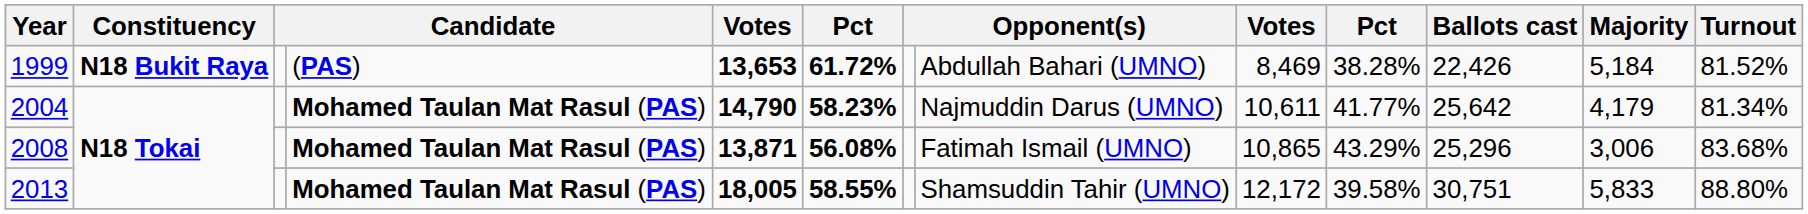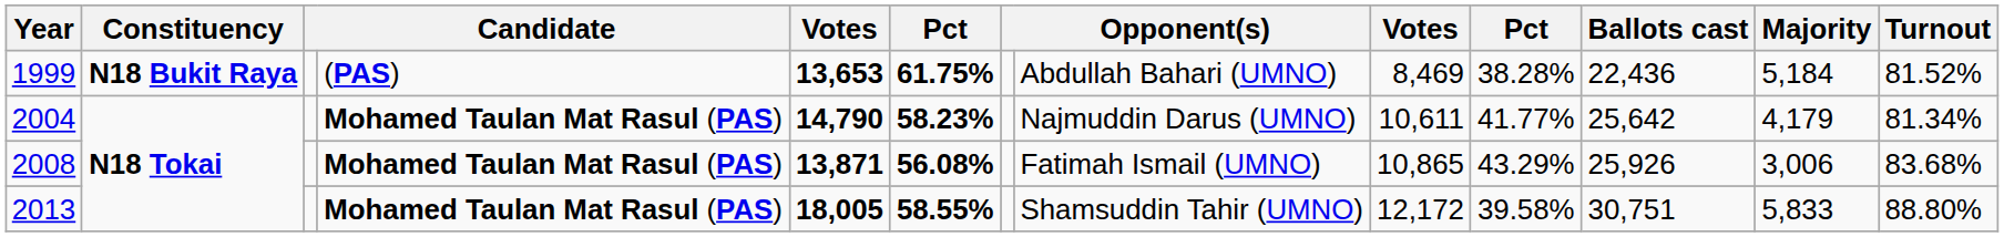1999 | column 6: 61.72% -> 61.75%
1999 | Ballots cast: 22,426 -> 22,436
2008 | Ballots cast: 25,296 -> 25,926
